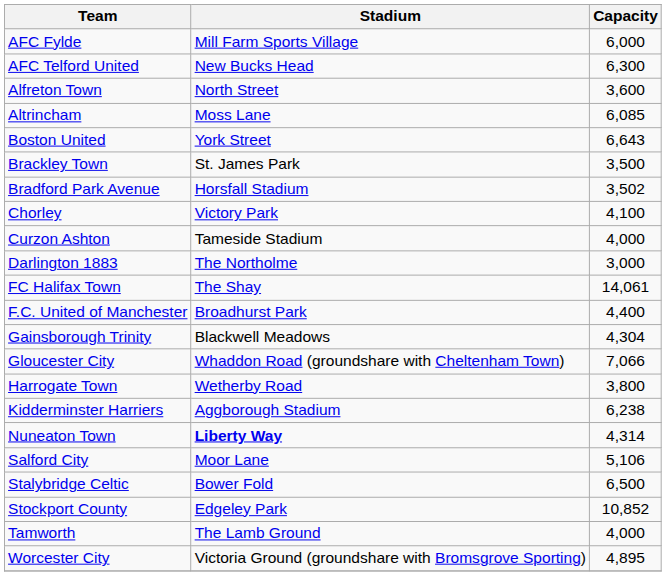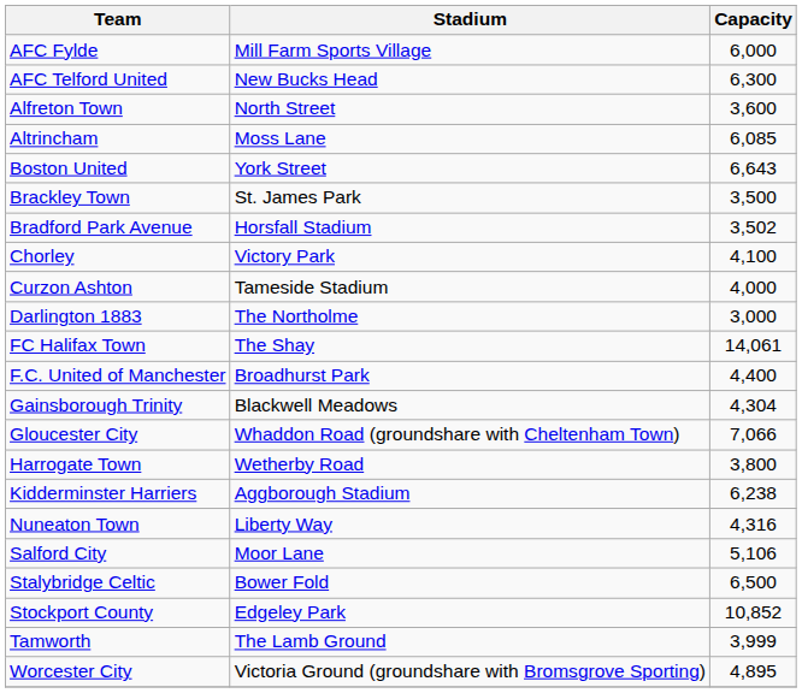Nuneaton Town | Stadium: bold -> normal
Nuneaton Town | Capacity: 4,314 -> 4,316
Tamworth | Capacity: 4,000 -> 3,999
